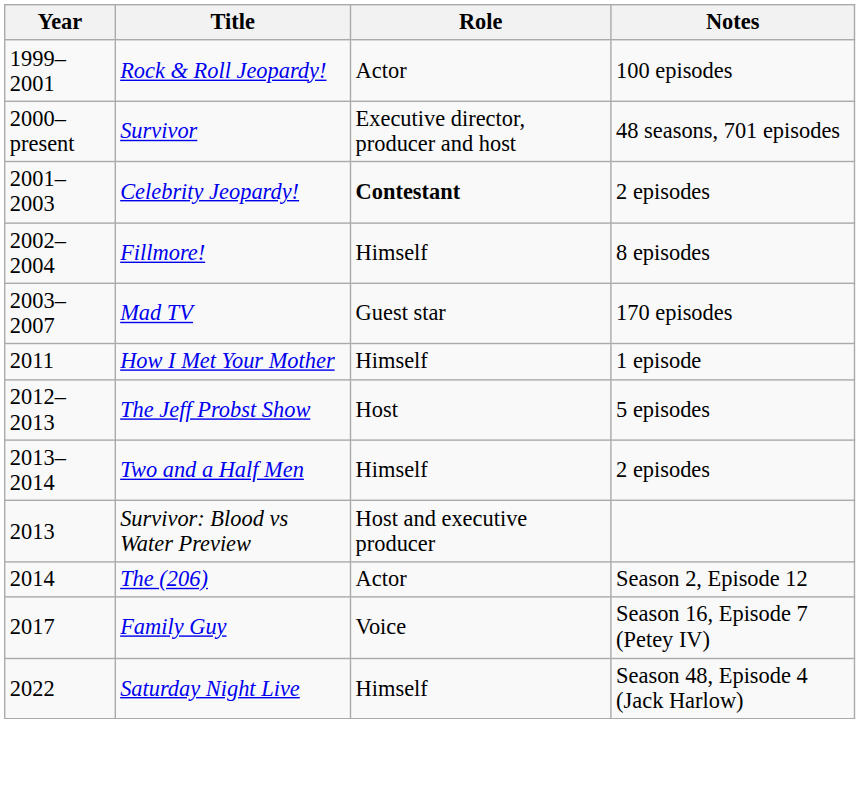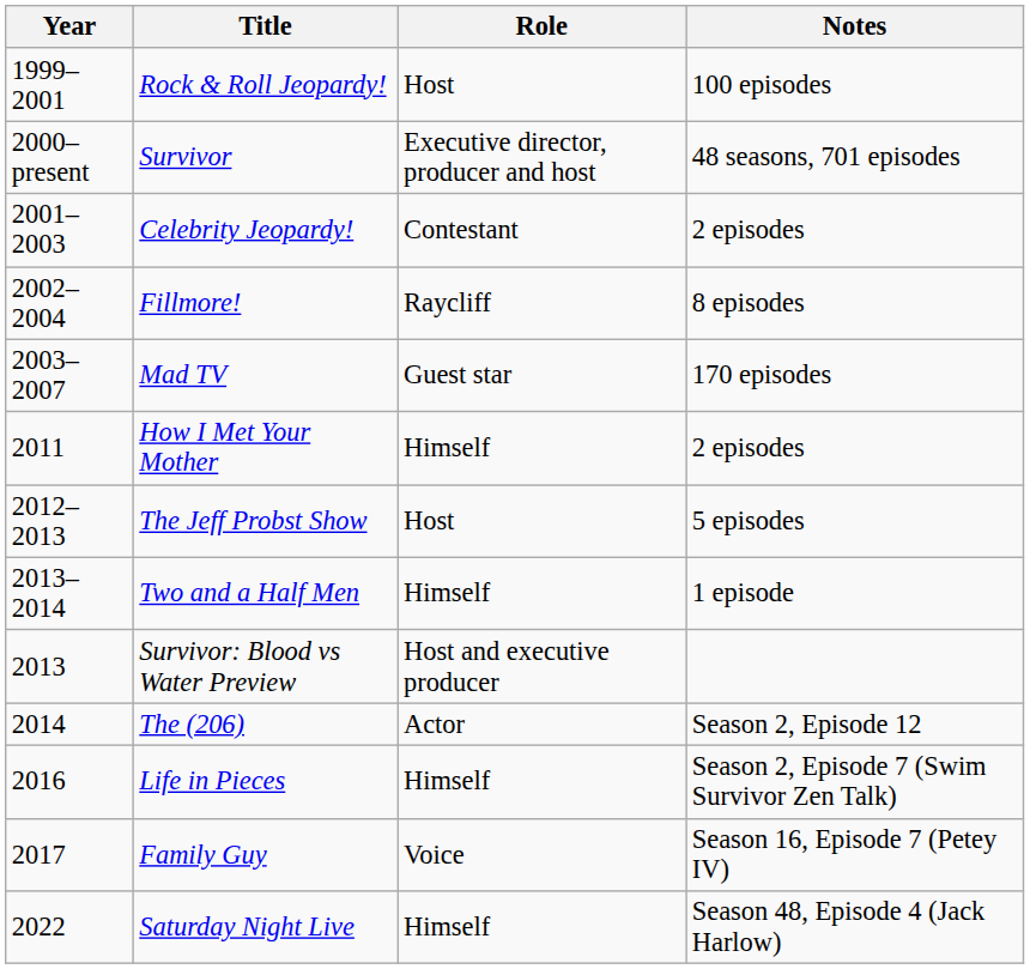Rock & Roll Jeopardy! | Role: Actor -> Host
Celebrity Jeopardy! | Role: bold -> normal
Fillmore! | Role: Himself -> Raycliff
How I Met Your Mother | Notes: 1 episode -> 2 episodes
Two and a Half Men | Notes: 2 episodes -> 1 episode
+ row: 2016 | Life in Pieces | Himself | Season 2, Episode 7 (Swim Survivor Zen Talk)
